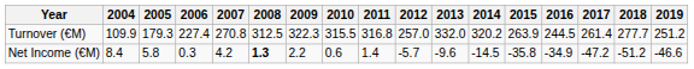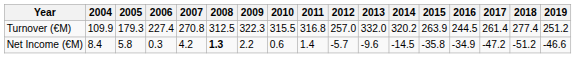Turnover (€M) | 2018: 277.7 -> 277.4
